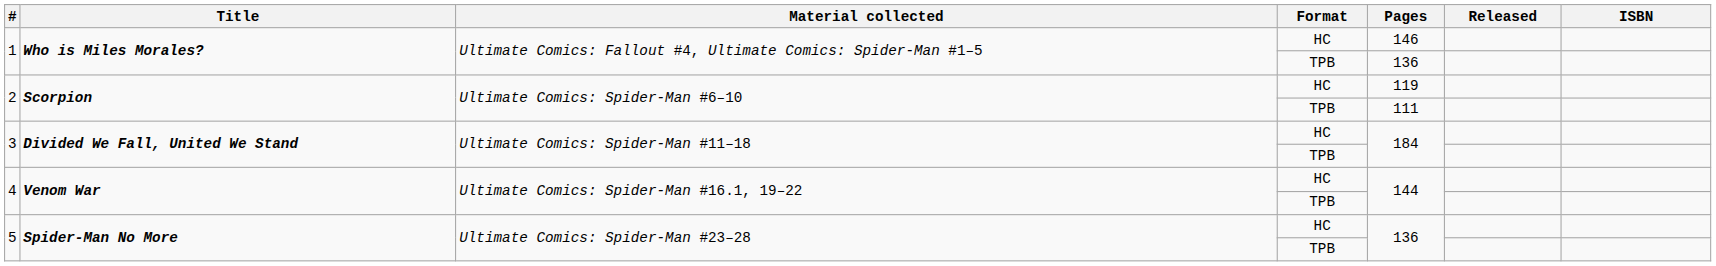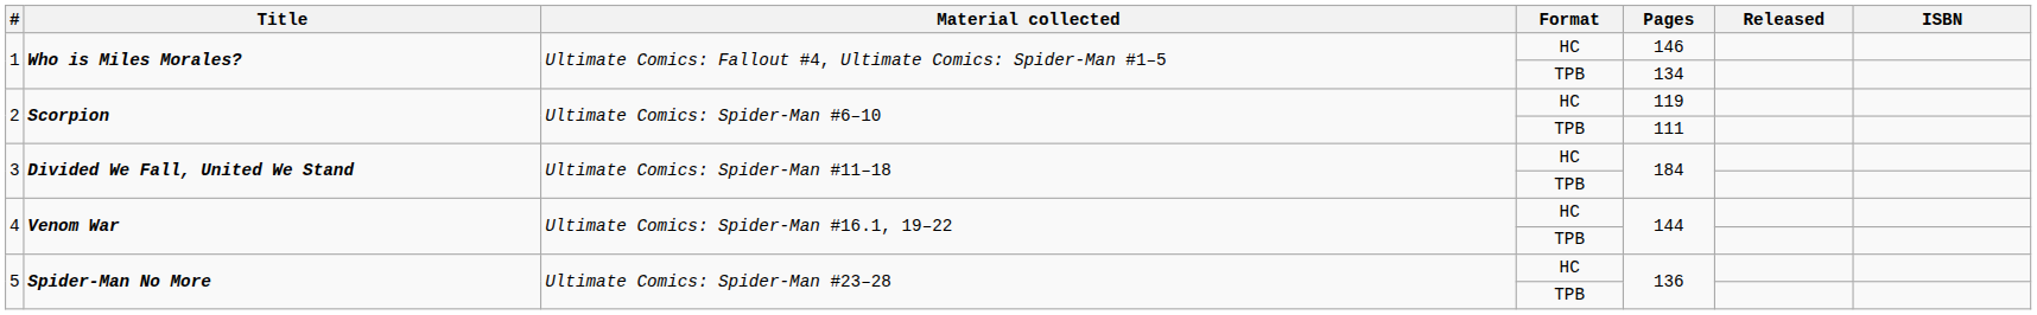1 / TPB | Pages: 136 -> 134
